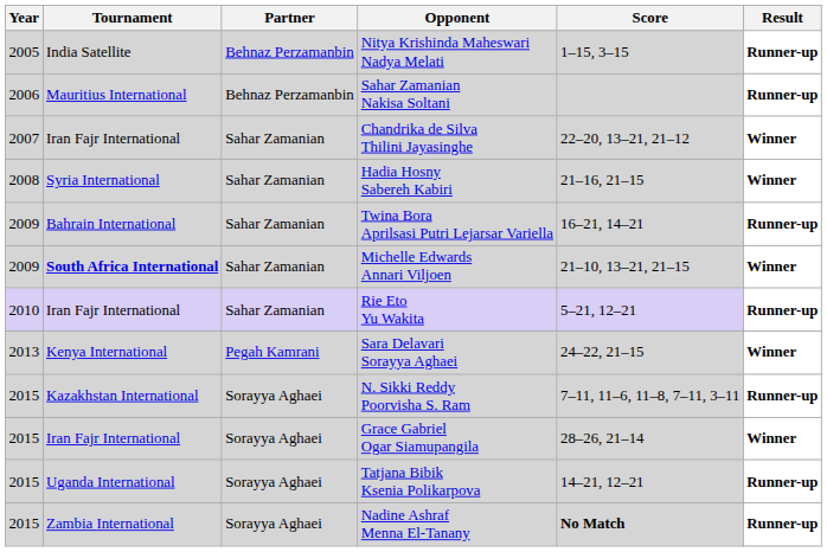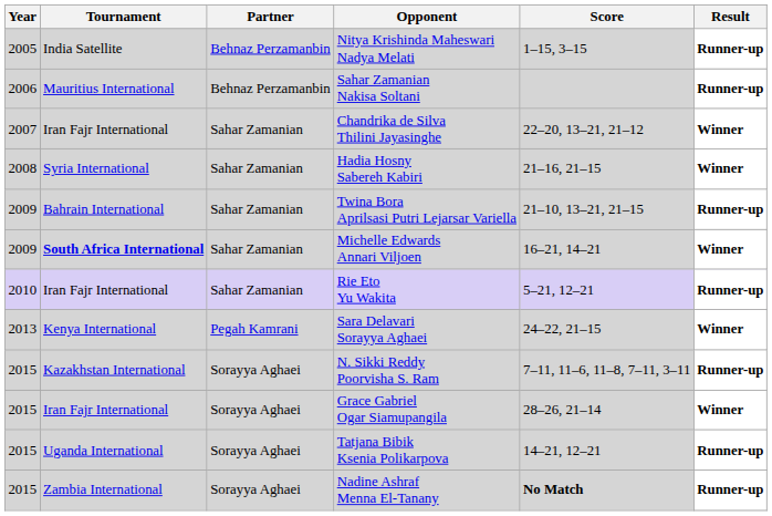Twina Bora Aprilsasi Putri Lejarsar Variella | Score: 16–21, 14–21 -> 21–10, 13–21, 21–15
Michelle Edwards Annari Viljoen | Score: 21–10, 13–21, 21–15 -> 16–21, 14–21
